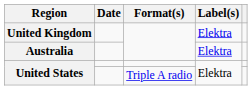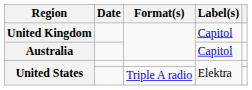United Kingdom | Label(s): Elektra -> Capitol
Australia | Label(s): Elektra -> Capitol
